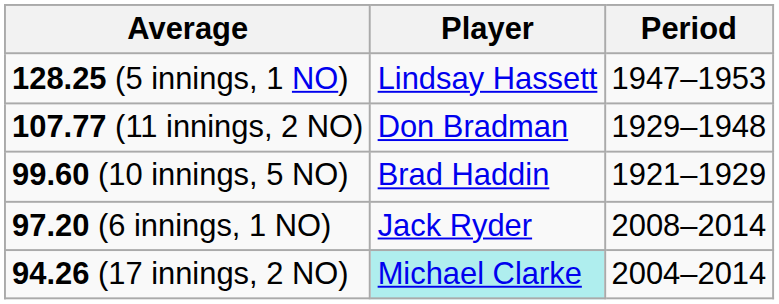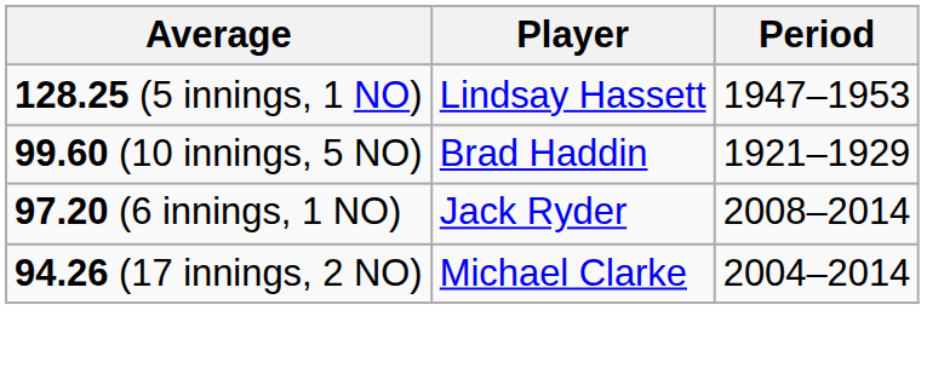- row: 107.77 (11 innings, 2 NO) | Don Bradman | 1929–1948
94.26 (17 innings, 2 NO) | Player: paleturquoise background -> no background
